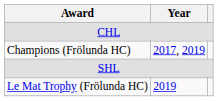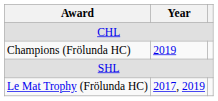Champions (Frölunda HC) | Year: 2017, 2019 -> 2019
Le Mat Trophy (Frölunda HC) | Year: 2019 -> 2017, 2019
